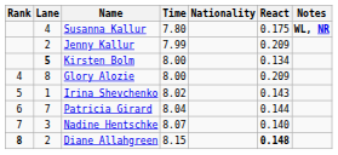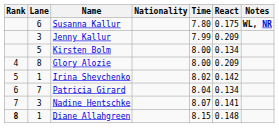columns swapped: Nationality <-> Time
Susanna Kallur | Lane: 4 -> 6
Jenny Kallur | Lane: 2 -> 3
Kirsten Bolm | Lane: bold -> normal
Irina Shevchenko | React: 0.143 -> 0.142
Patricia Girard | React: 0.144 -> 0.134
Nadine Hentschke | React: 0.140 -> 0.141
Diane Allahgreen | Lane: 2 -> 1
Diane Allahgreen | React: bold -> normal
